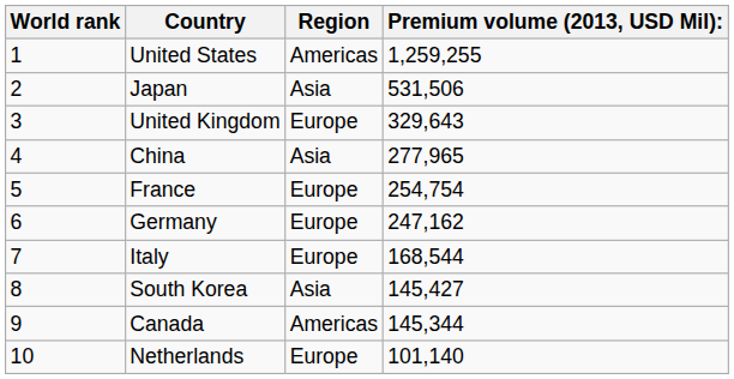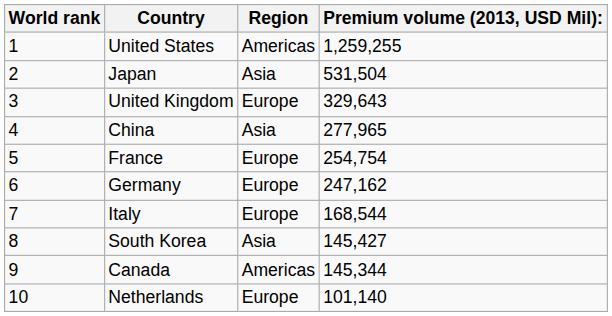Japan | Premium volume (2013, USD Mil):: 531,506 -> 531,504
